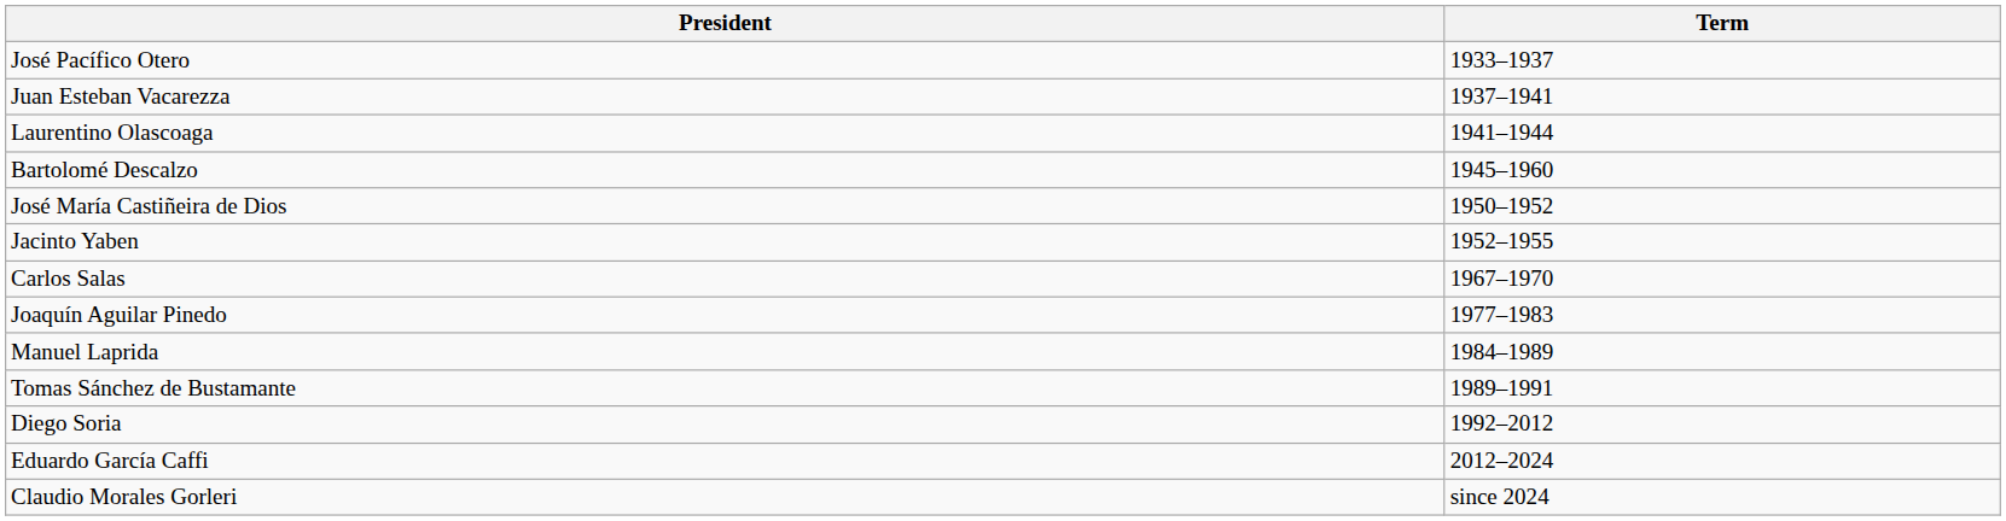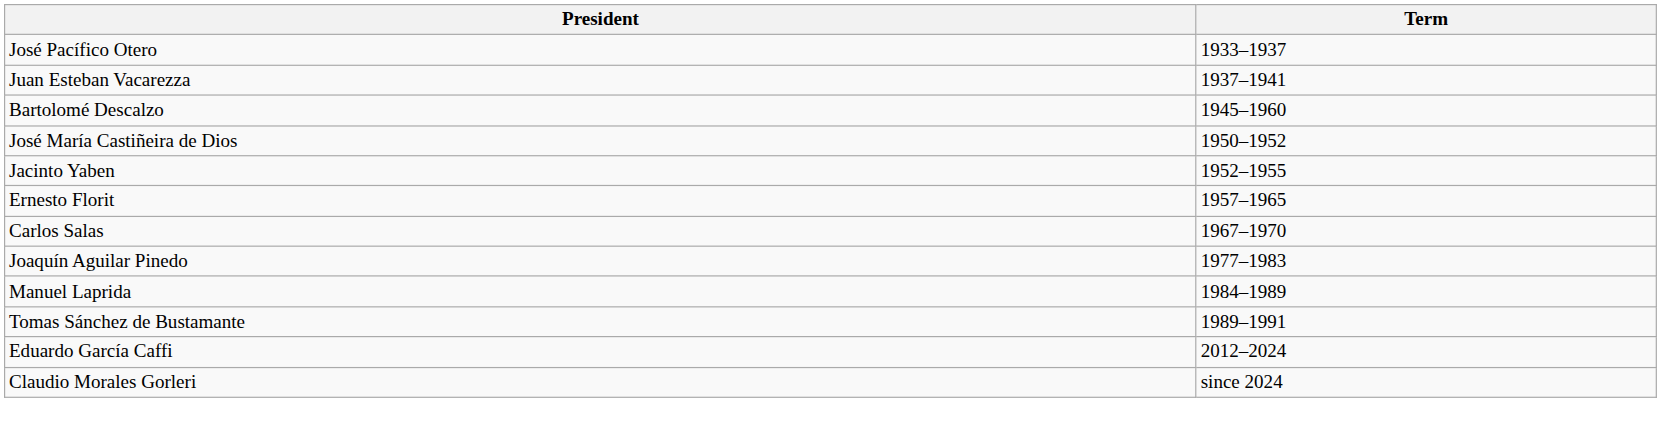- row: Laurentino Olascoaga | 1941–1944
+ row: Ernesto Florit | 1957–1965
- row: Diego Soria | 1992–2012
